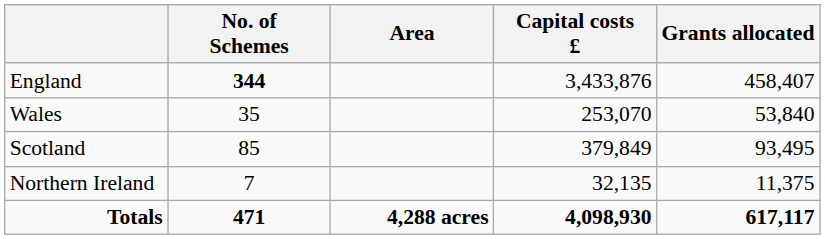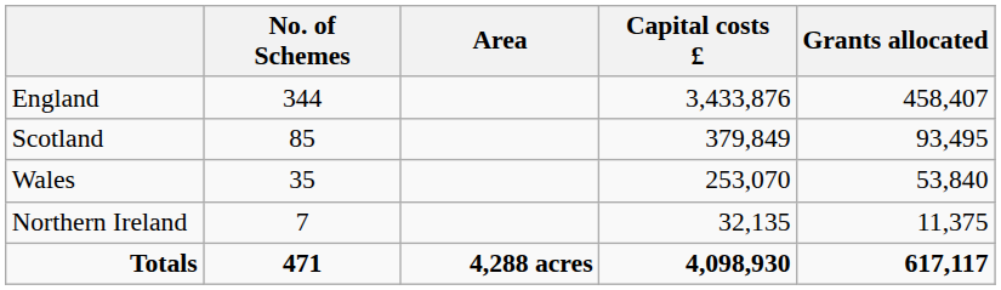England | No. of Schemes: bold -> normal
rows swapped: Scotland <-> Wales
